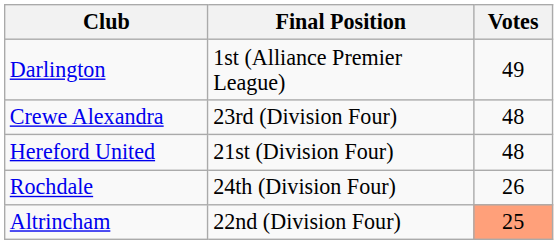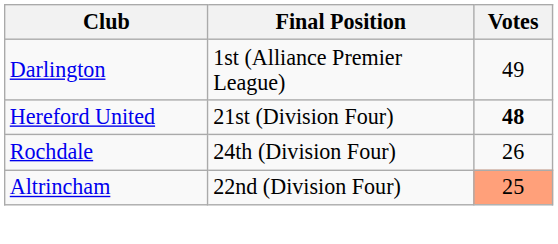- row: Crewe Alexandra | 23rd (Division Four) | 48
Hereford United | Votes: normal -> bold
